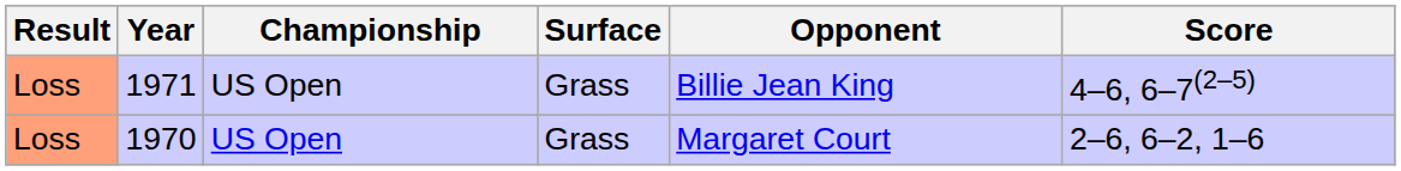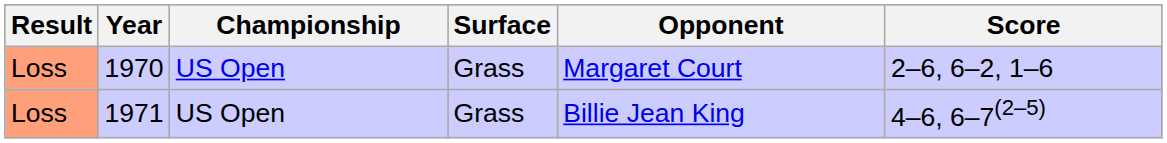rows swapped: 1970 <-> 1971
